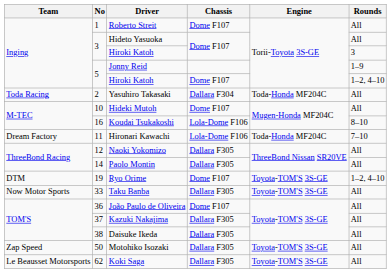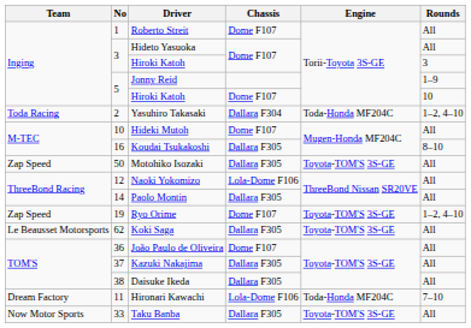5 / Hiroki Katoh | Rounds: 1–2, 4–10 -> 10
Yasuhiro Takasaki | Rounds: All -> 1–2, 4–10
Koudai Tsukakoshi | Chassis: Lola-Dome F106 -> Dallara F305
rows swapped: Hironari Kawachi <-> Motohiko Isozaki
Naoki Yokomizo | Chassis: Dallara F305 -> Lola-Dome F106
Ryo Orime | Team: DTM -> Zap Speed
rows swapped: Taku Banba <-> Koki Saga
